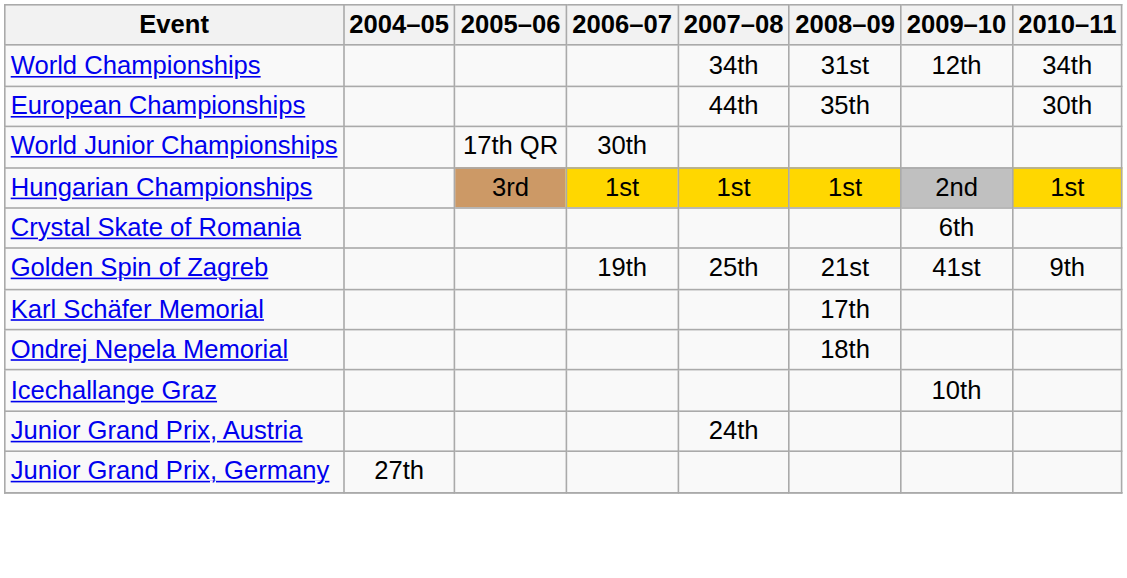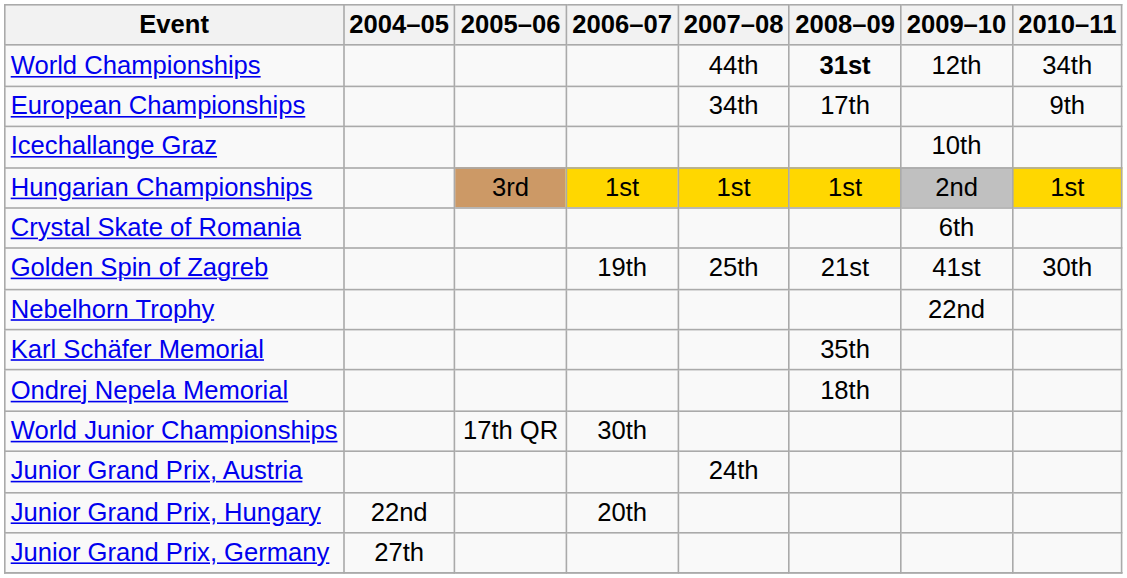World Championships | 2007–08: 34th -> 44th
World Championships | 2008–09: normal -> bold
European Championships | 2007–08: 44th -> 34th
European Championships | 2008–09: 35th -> 17th
European Championships | 2010–11: 30th -> 9th
rows swapped: World Junior Championships <-> Icechallange Graz
Golden Spin of Zagreb | 2010–11: 9th -> 30th
+ row: Nebelhorn Trophy | 22nd
Karl Schäfer Memorial | 2008–09: 17th -> 35th
+ row: Junior Grand Prix, Hungary | 22nd | 20th
